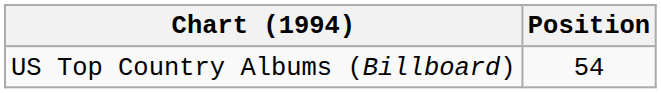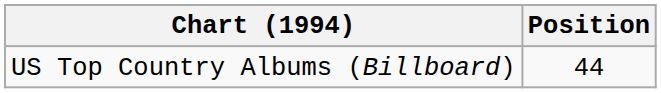US Top Country Albums (Billboard) | Position: 54 -> 44
